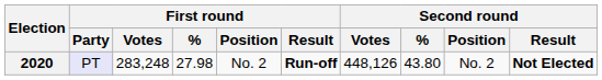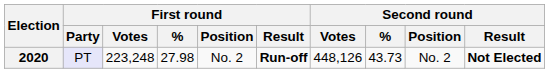2020 | First round / Votes: 283,248 -> 223,248
2020 | Second round / %: 43.80 -> 43.73
